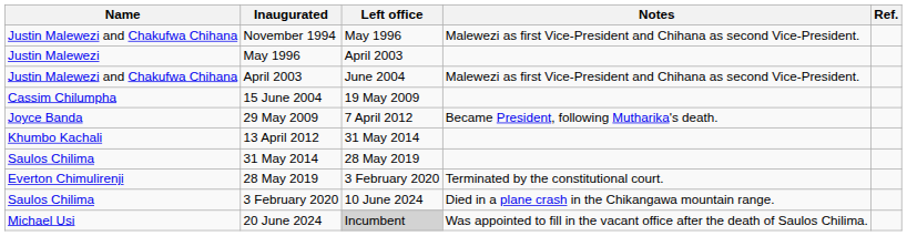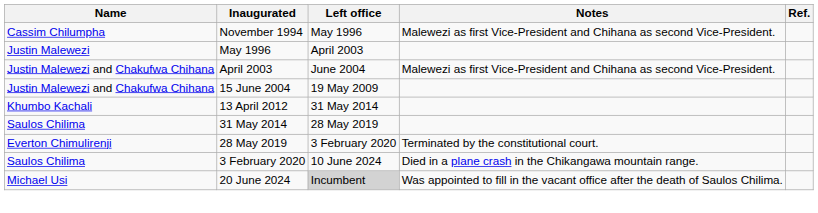November 1994 | Name: Justin Malewezi and Chakufwa Chihana -> Cassim Chilumpha
15 June 2004 | Name: Cassim Chilumpha -> Justin Malewezi and Chakufwa Chihana
- row: Joyce Banda | 29 May 2009 | 7 April 2012 | Became President, following Mutharika's death.
